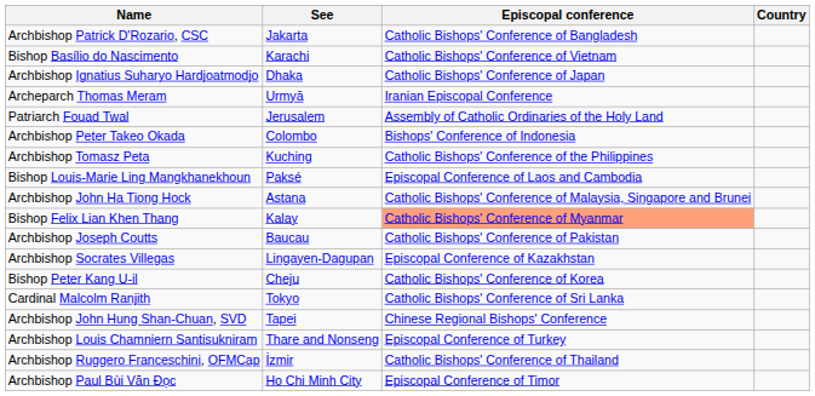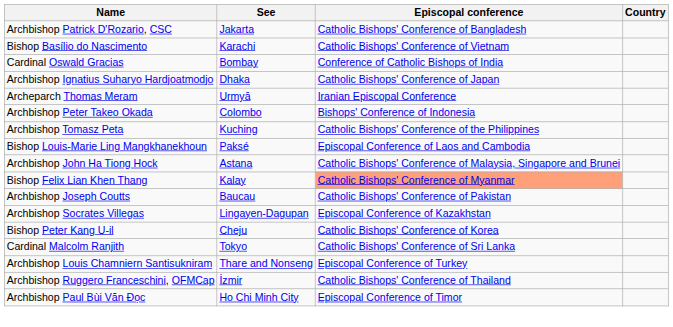+ row: Cardinal Oswald Gracias | Bombay | Conference of Catholic Bishops of India
- row: Patriarch Fouad Twal | Jerusalem | Assembly of Catholic Ordinaries of the Holy Land
- row: Archbishop John Hung Shan-Chuan, SVD | Tapei | Chinese Regional Bishops' Conference
